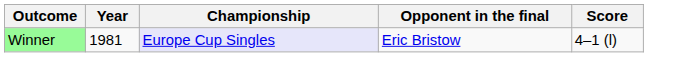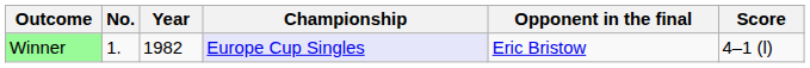+ column: No. | 1.
Winner | Year: 1981 -> 1982
